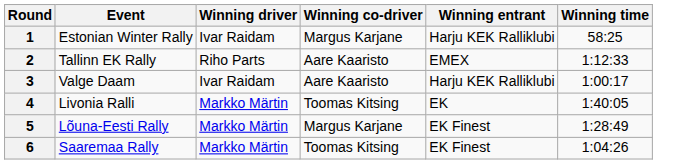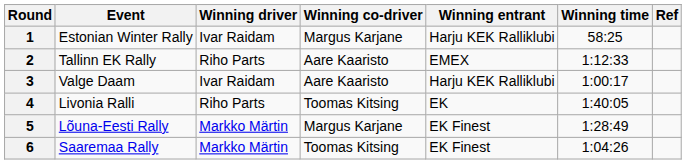+ column: Ref
4 | Winning driver: Markko Märtin -> Riho Parts
